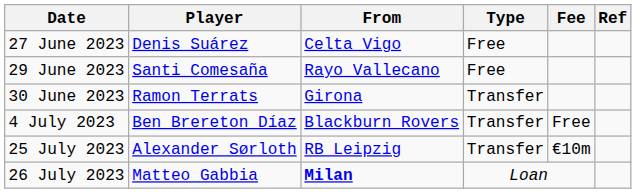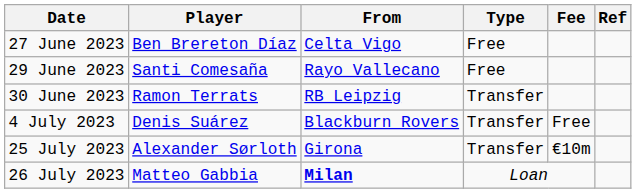27 June 2023 | Player: Denis Suárez -> Ben Brereton Díaz
30 June 2023 | From: Girona -> RB Leipzig
4 July 2023 | Player: Ben Brereton Díaz -> Denis Suárez
25 July 2023 | From: RB Leipzig -> Girona
